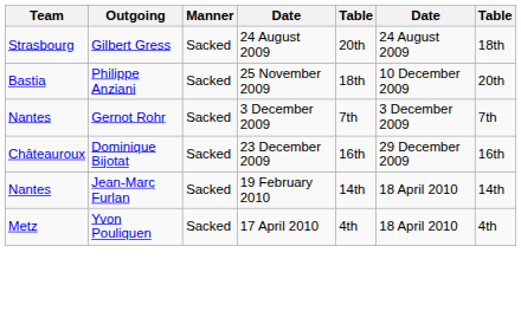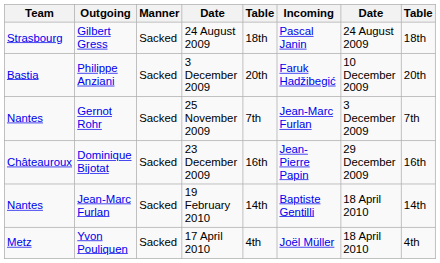+ column: Incoming | Pascal Janin | Faruk Hadžibegić | Jean-Marc Furlan | Jean-Pierre Papin | Baptiste Gentilli | Joël Müller
Gilbert Gress | column 5: 20th -> 18th
Philippe Anziani | column 4: 25 November 2009 -> 3 December 2009
Philippe Anziani | column 5: 18th -> 20th
Gernot Rohr | column 4: 3 December 2009 -> 25 November 2009
